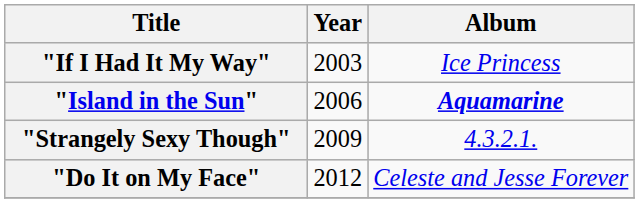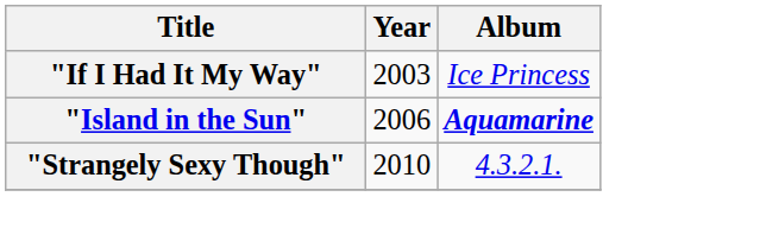"Strangely Sexy Though" | Year: 2009 -> 2010
- row: "Do It on My Face" | 2012 | Celeste and Jesse Forever
